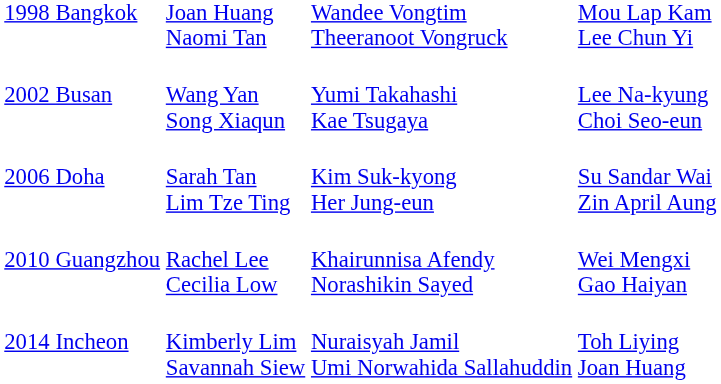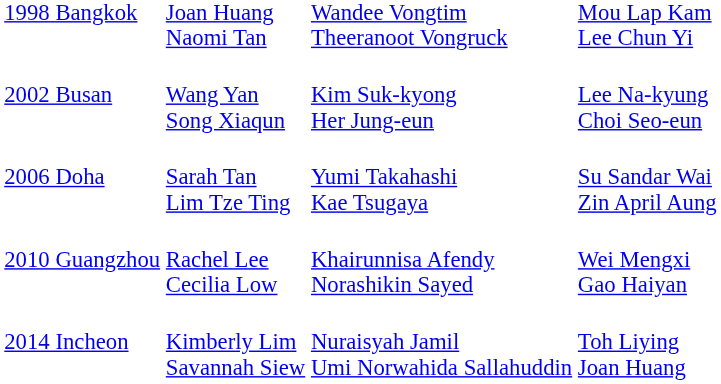2002 Busan | column 3: Yumi Takahashi Kae Tsugaya -> Kim Suk-kyong Her Jung-eun
2006 Doha | column 3: Kim Suk-kyong Her Jung-eun -> Yumi Takahashi Kae Tsugaya
